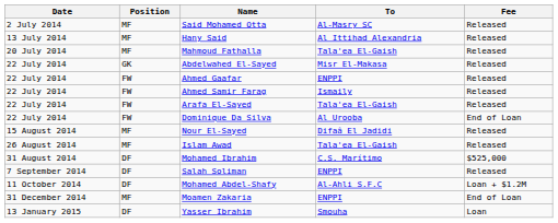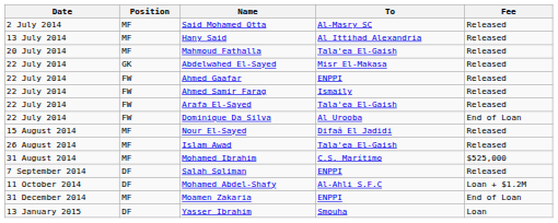Mohamed Ibrahim | Position: DF -> MF
